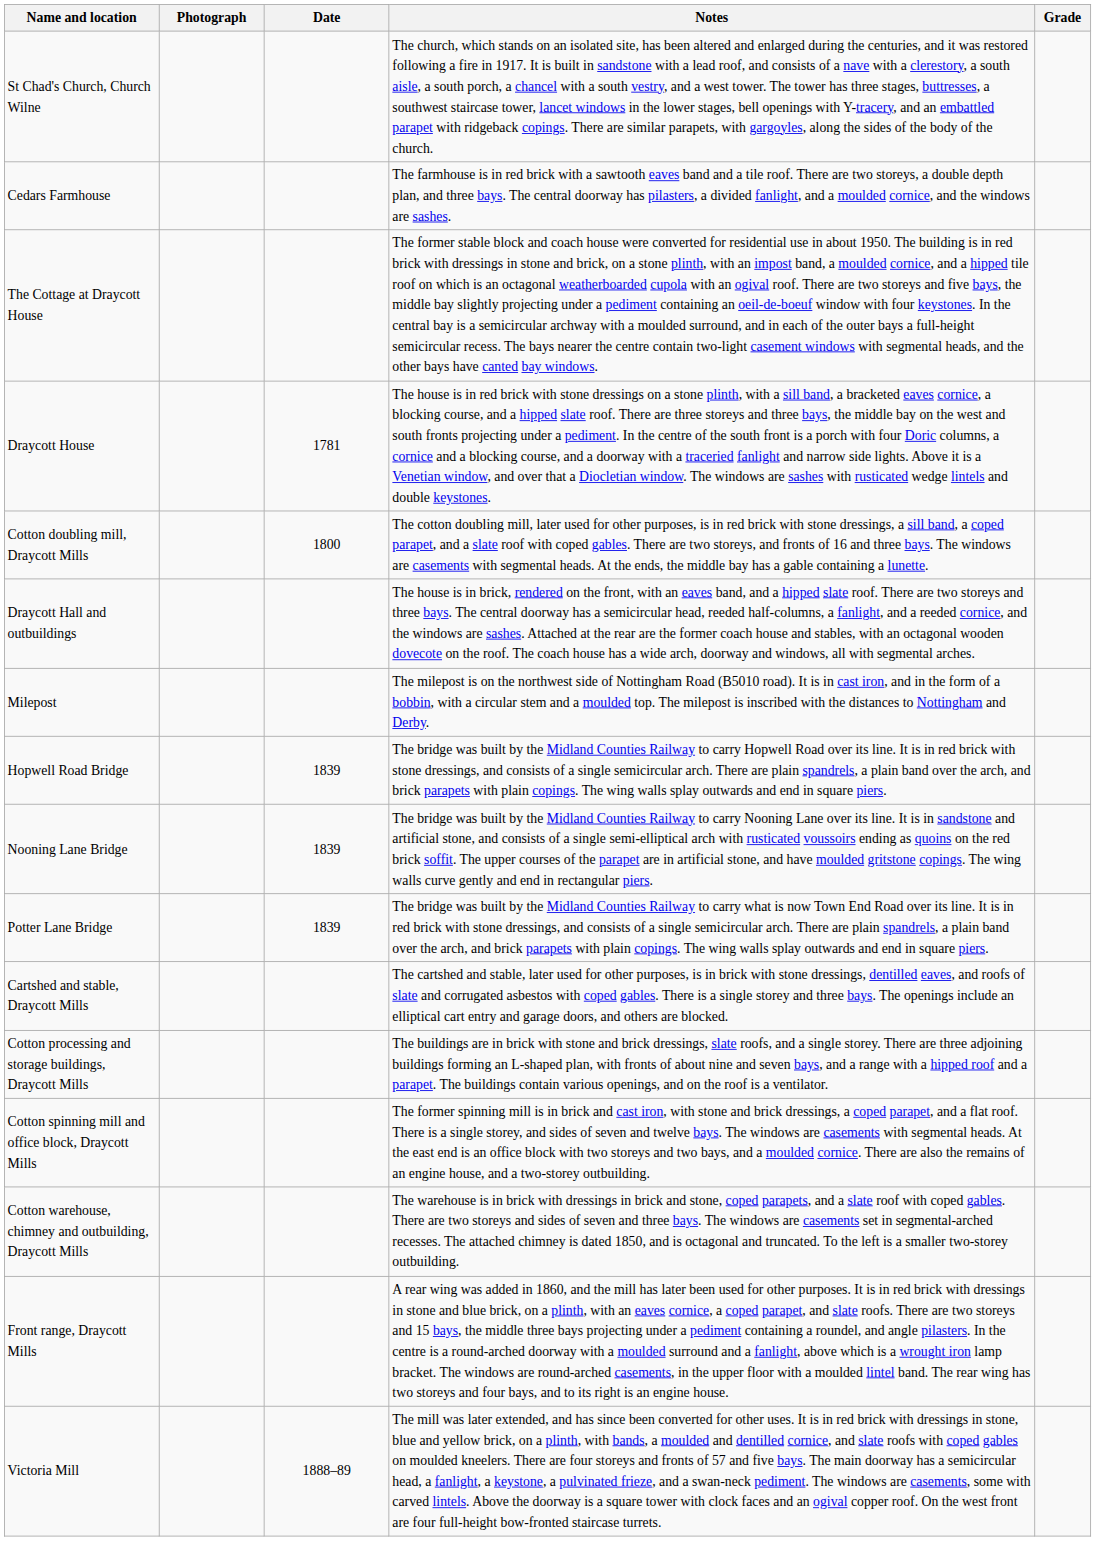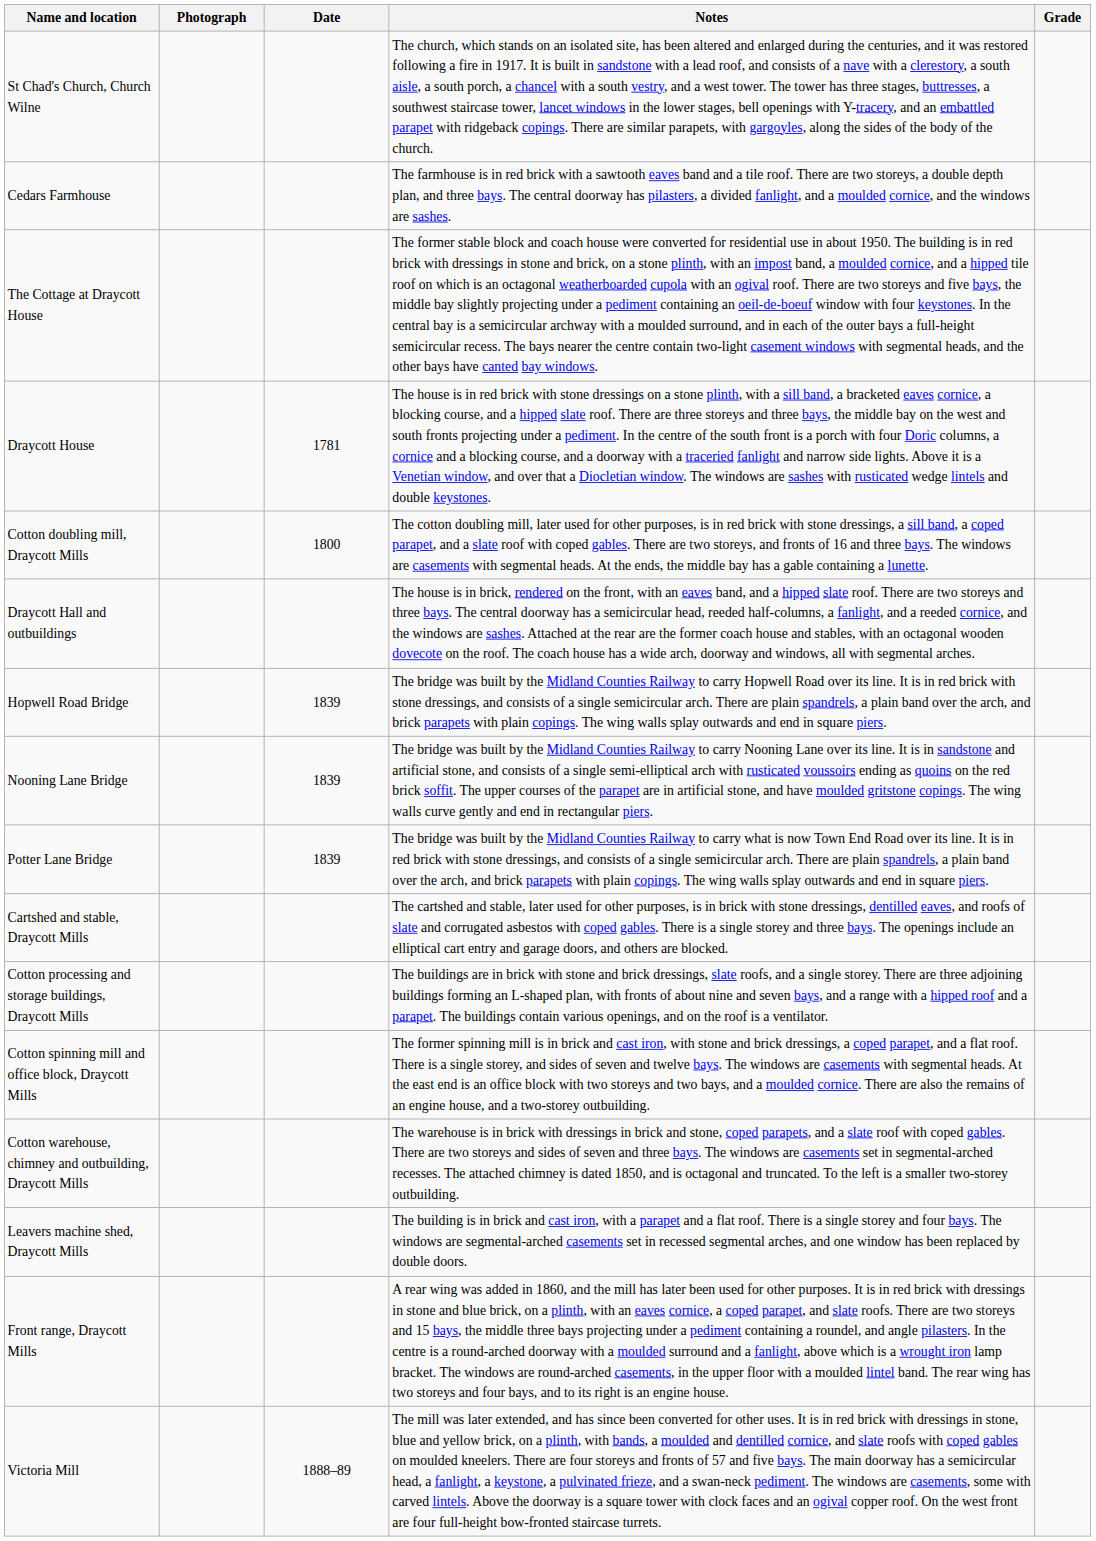- row: Milepost | The milepost is on the northwest side of Nottingham Road (B5010 road). It is in cast iron, and in the form of a bobbin, with a circular stem and a moulded top. The milepost is inscribed with the distances to Nottingham and Derby.
+ row: Leavers machine shed, Draycott Mills | The building is in brick and cast iron, with a parapet and a flat roof. There is a single storey and four bays. The windows are segmental-arched casements set in recessed segmental arches, and one window has been replaced by double doors.
